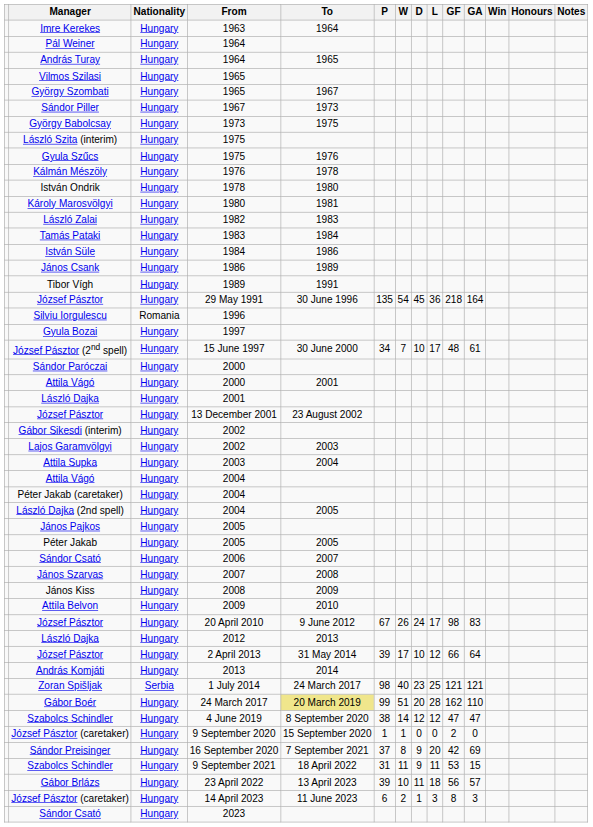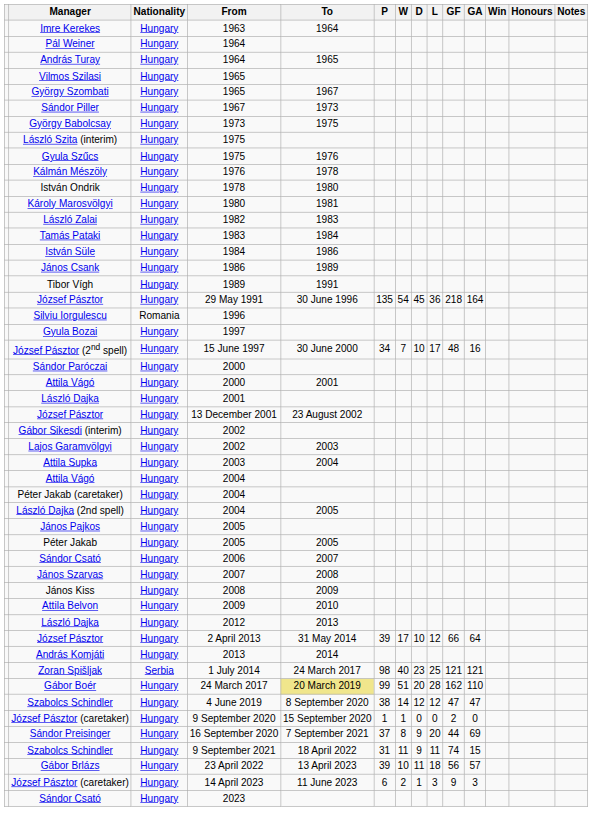József Pásztor (2nd spell) | GA: 61 -> 16
- row: József Pásztor | Hungary | 20 April 2010 | 9 June 2012 | 67 | 26 | 24 | 17 | 98 | 83
Sándor Preisinger | GF: 42 -> 44
Szabolcs Schindler / 9 September 2021 | GF: 53 -> 74
József Pásztor (caretaker) / 14 April 2023 | GF: 8 -> 9
